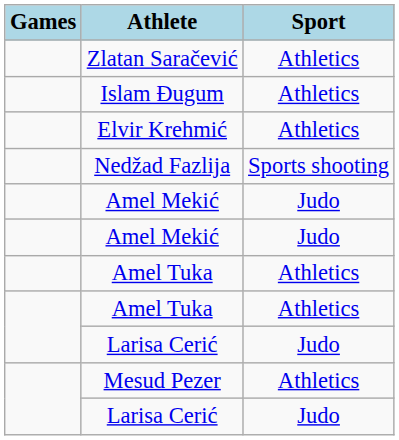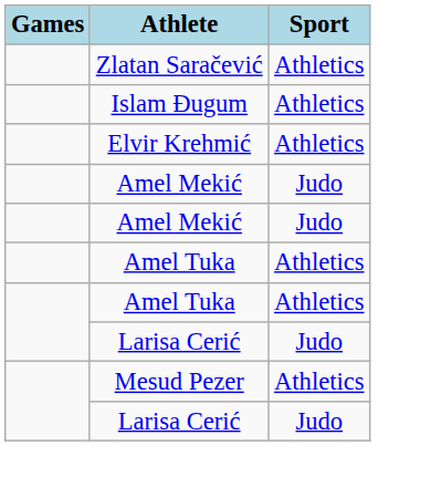- row: Nedžad Fazlija | Sports shooting
